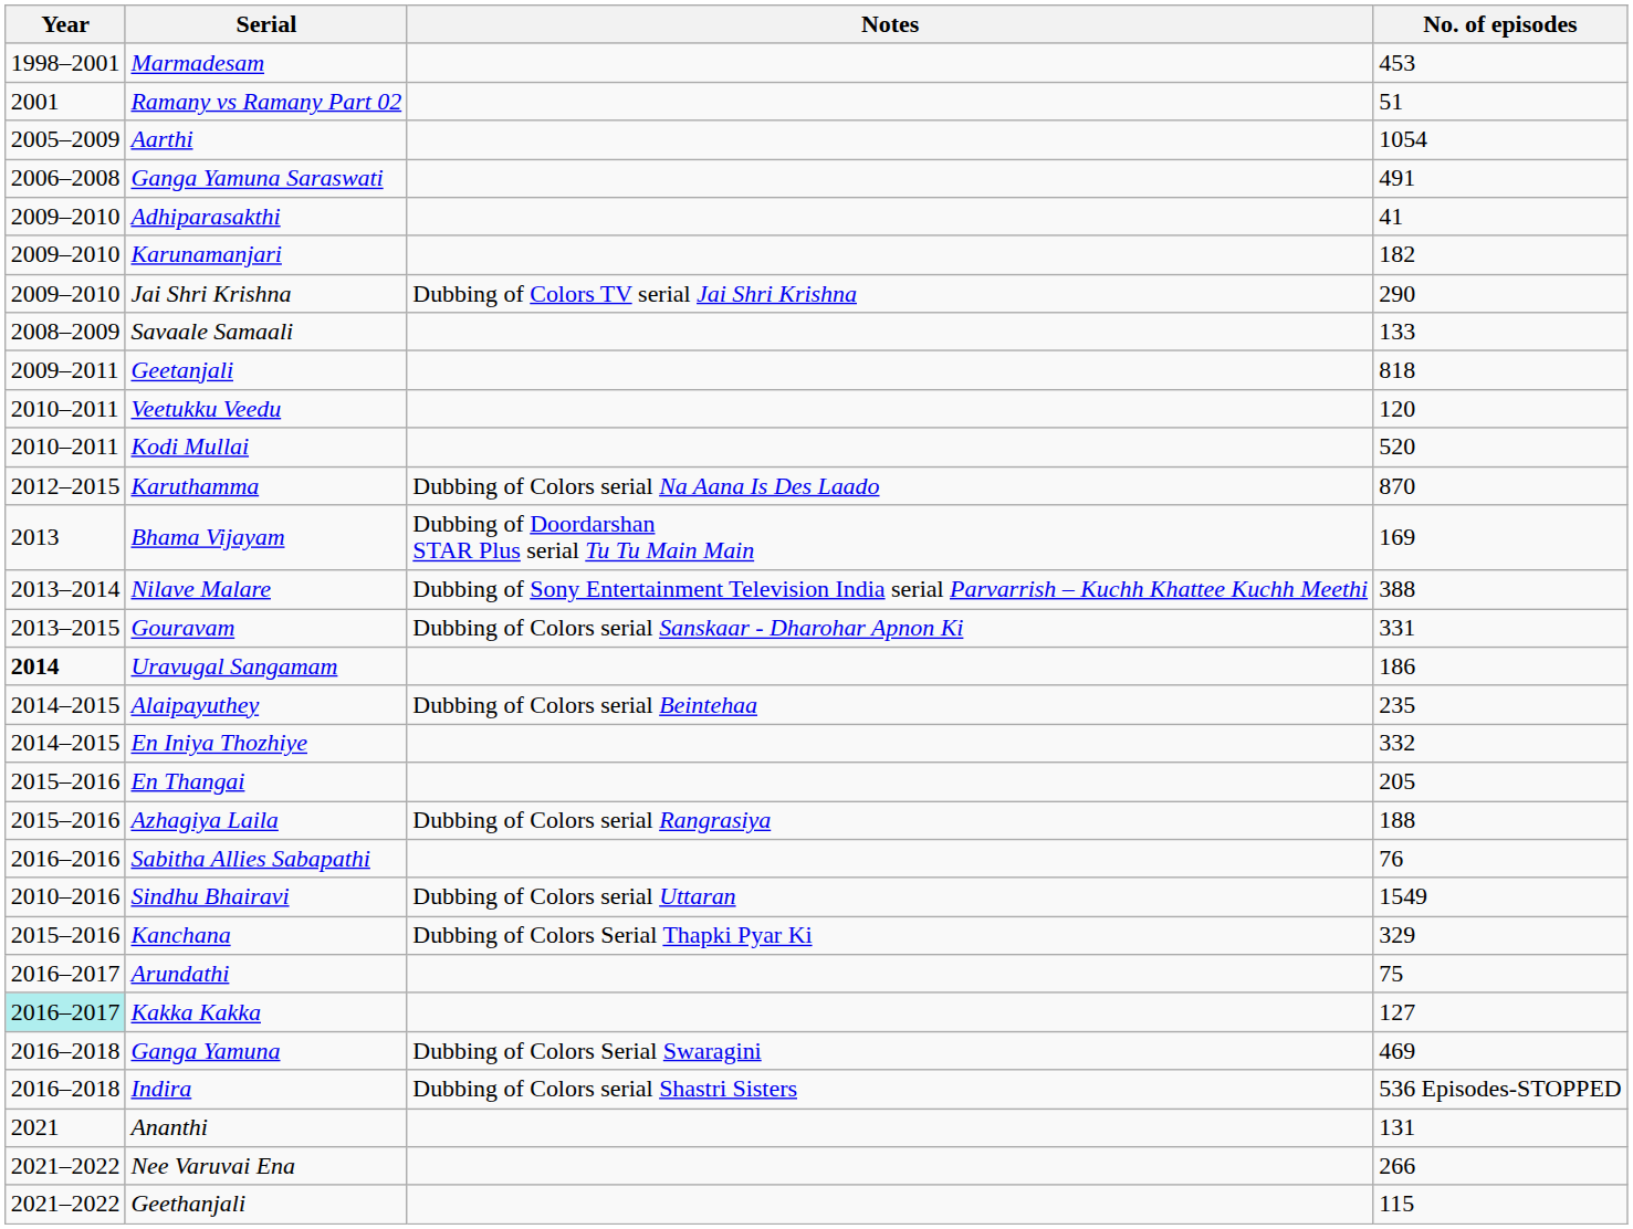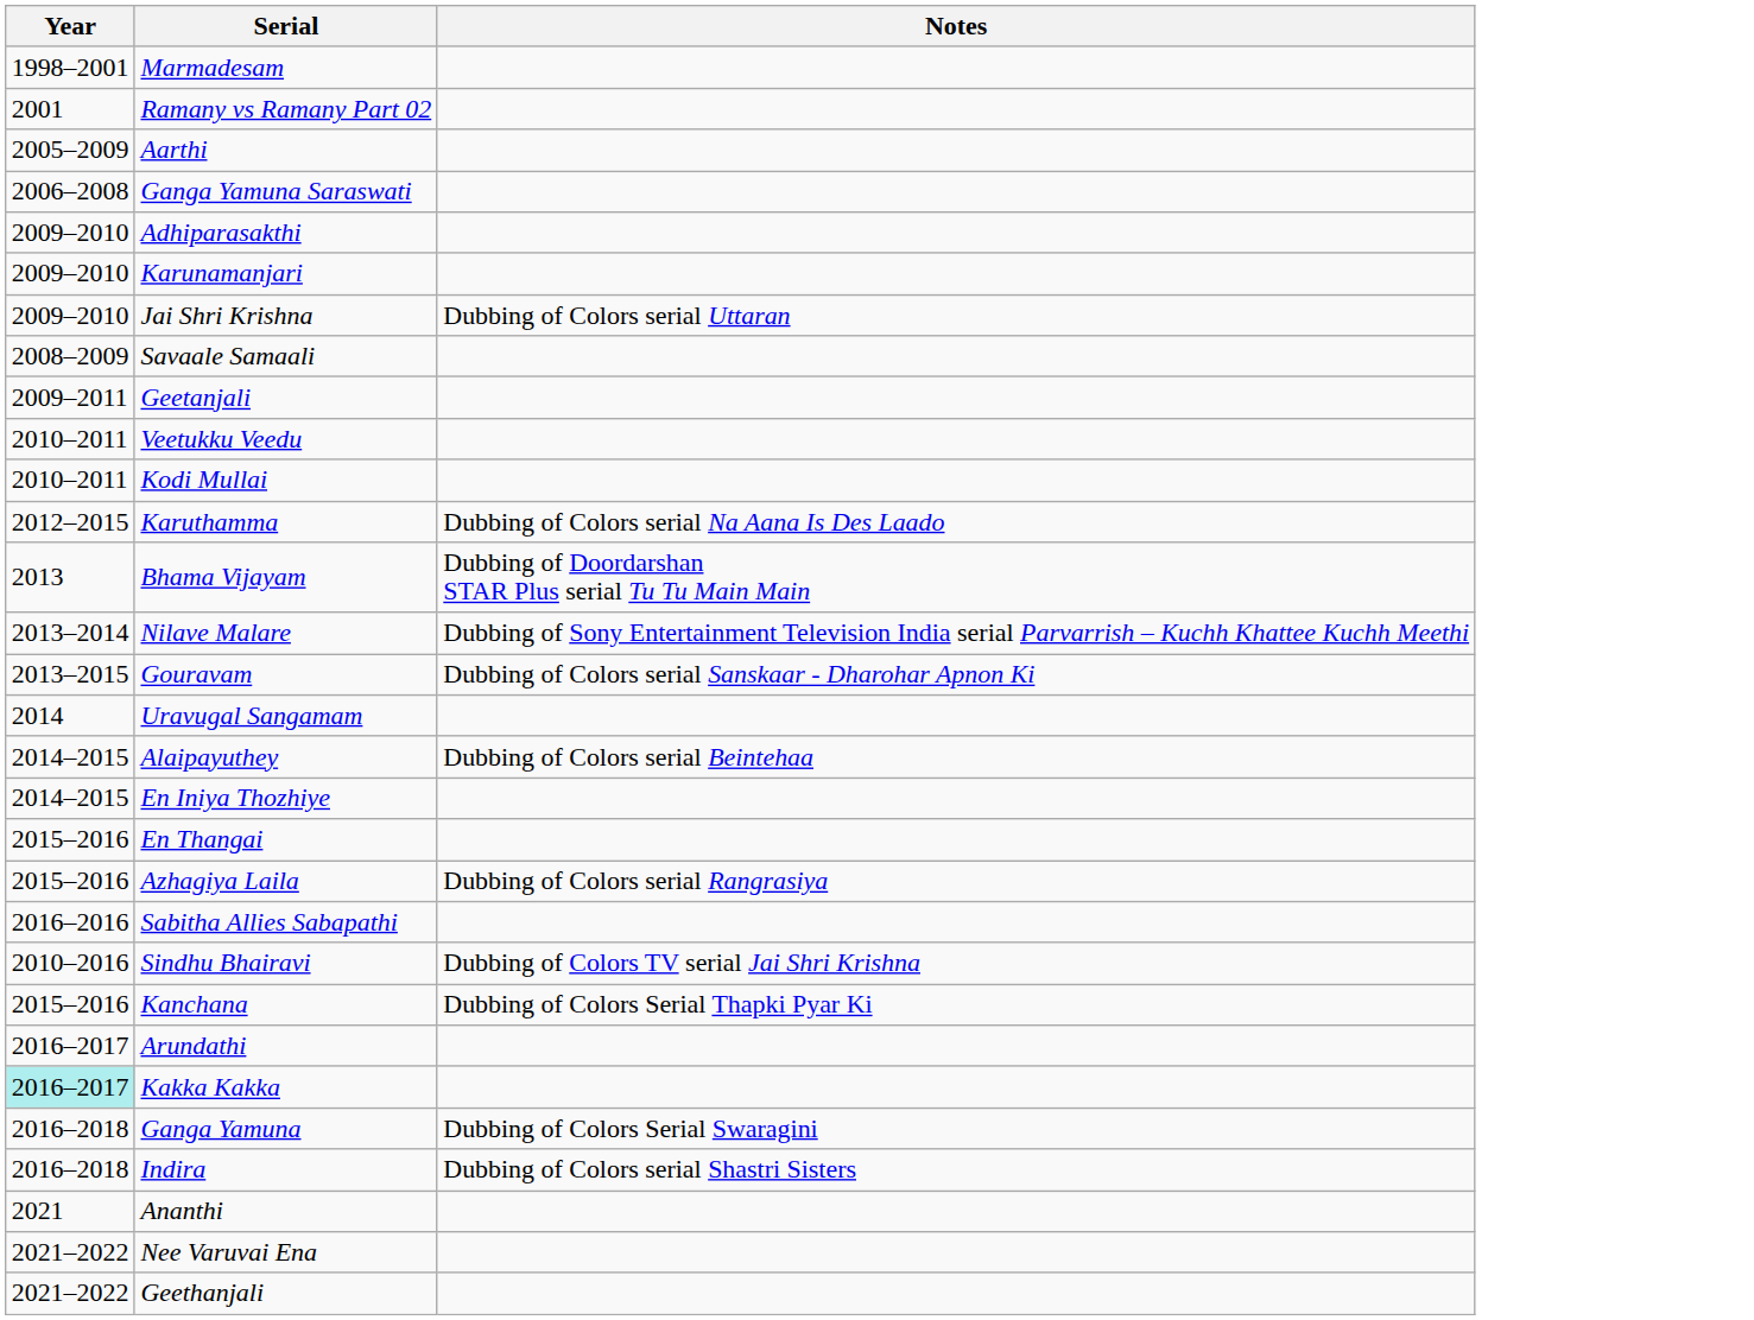- column: No. of episodes | 453 | 51 | 1054 | 491 | 41 | 182 | 290 | 133 | 818 | 120 | 520 | 870 | 169 | 388 | 331 | 186 | 235 | 332 | 205 | 188 | 76 | 1549 | 329 | 75 | 127 | 469 | 536 Episodes-STOPPED | 131 | 266 | 115
Jai Shri Krishna | Notes: Dubbing of Colors TV serial Jai Shri Krishna -> Dubbing of Colors serial Uttaran
Uravugal Sangamam | Year: bold -> normal
Sindhu Bhairavi | Notes: Dubbing of Colors serial Uttaran -> Dubbing of Colors TV serial Jai Shri Krishna
